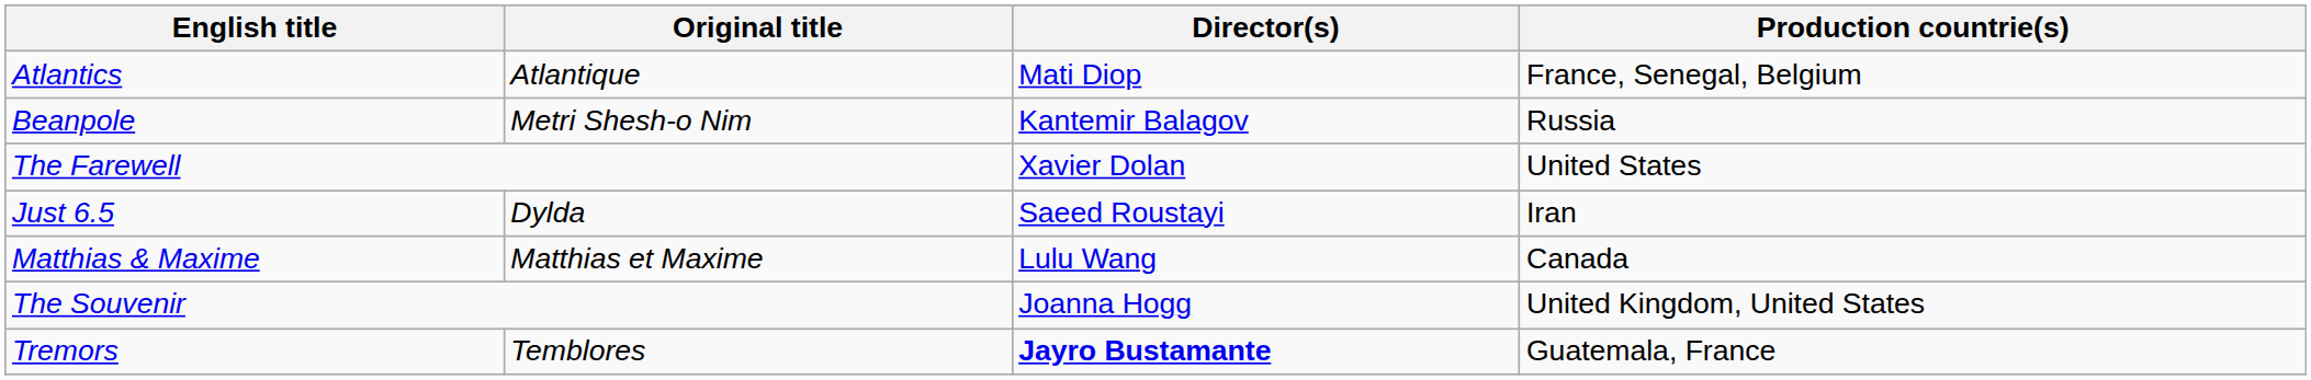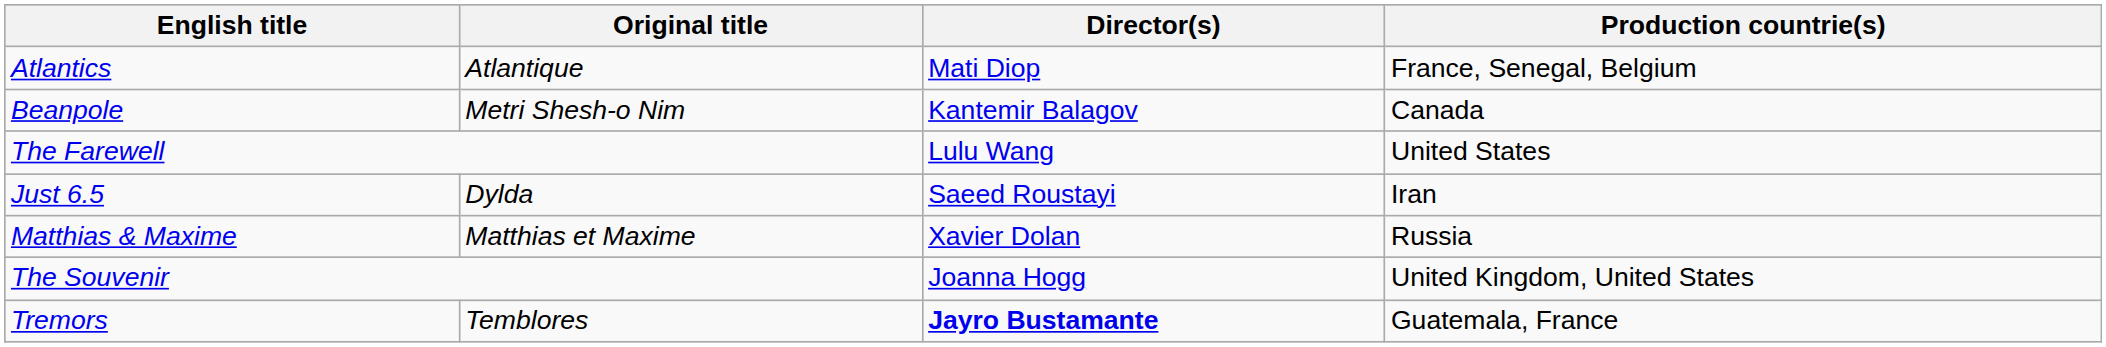Beanpole | Production countrie(s): Russia -> Canada
The Farewell | Director(s): Xavier Dolan -> Lulu Wang
Matthias & Maxime | Director(s): Lulu Wang -> Xavier Dolan
Matthias & Maxime | Production countrie(s): Canada -> Russia
